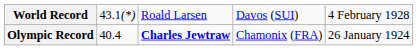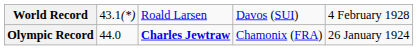Olympic Record | column 2: 40.4 -> 44.0
